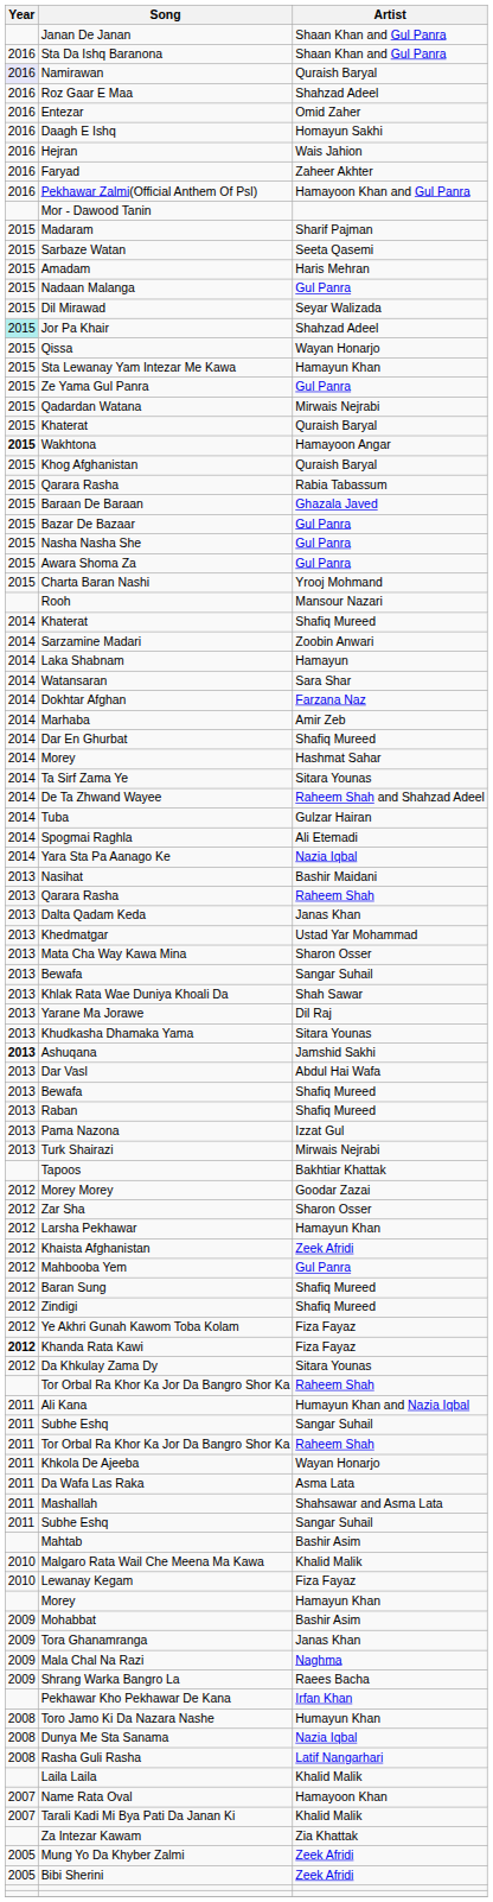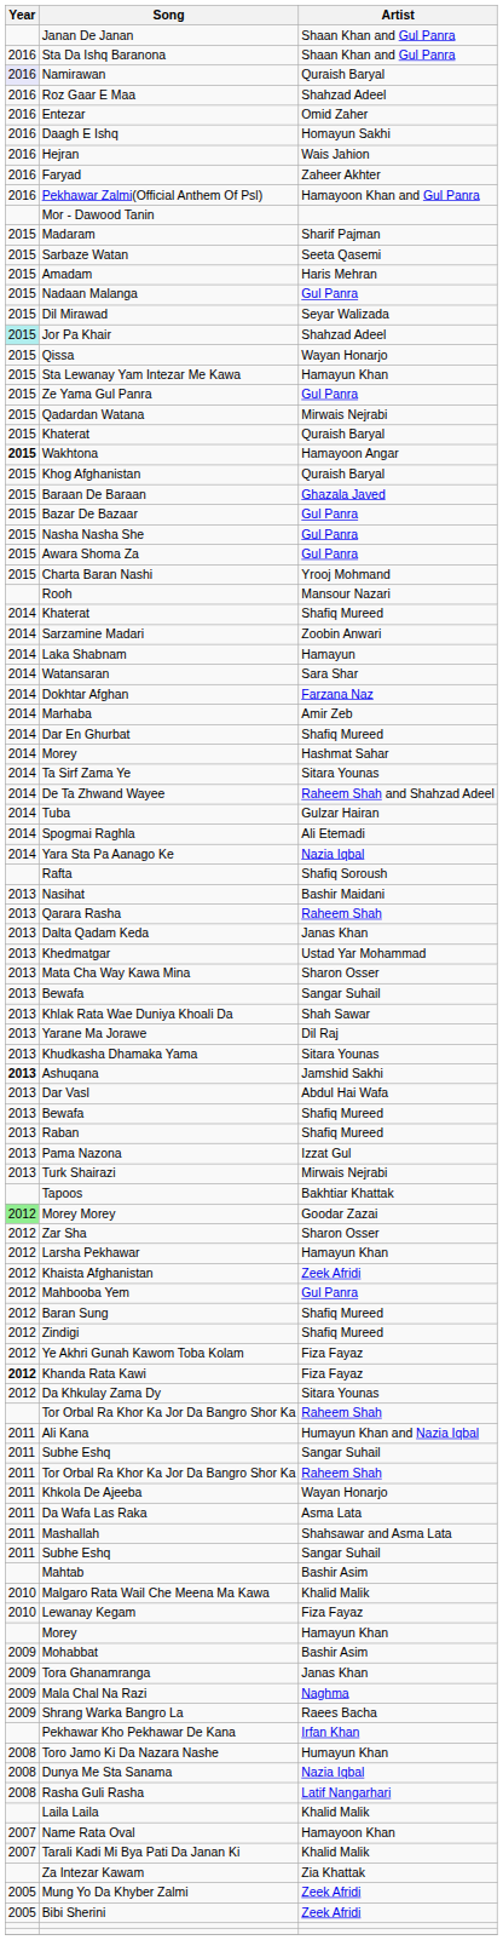- row: 2015 | Qarara Rasha | Rabia Tabassum
+ row: Rafta | Shafiq Soroush
Morey Morey | Year: no background -> lightgreen background
